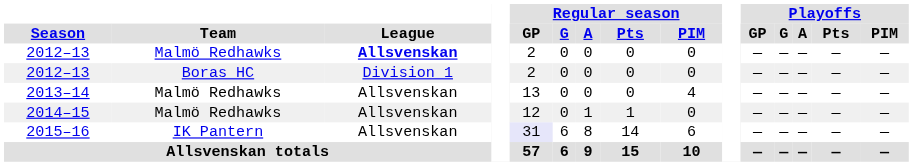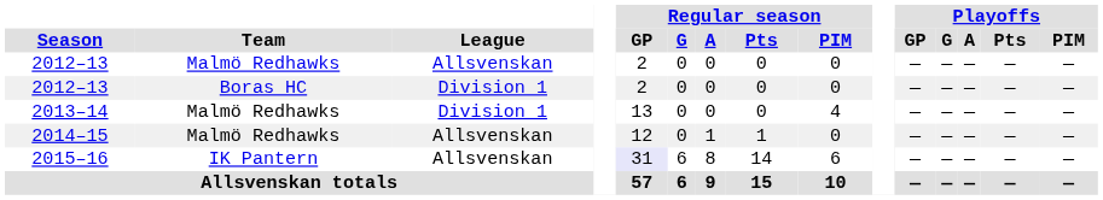2012–13 / Malmö Redhawks | League: bold -> normal
2013–14 | League: Allsvenskan -> Division 1
